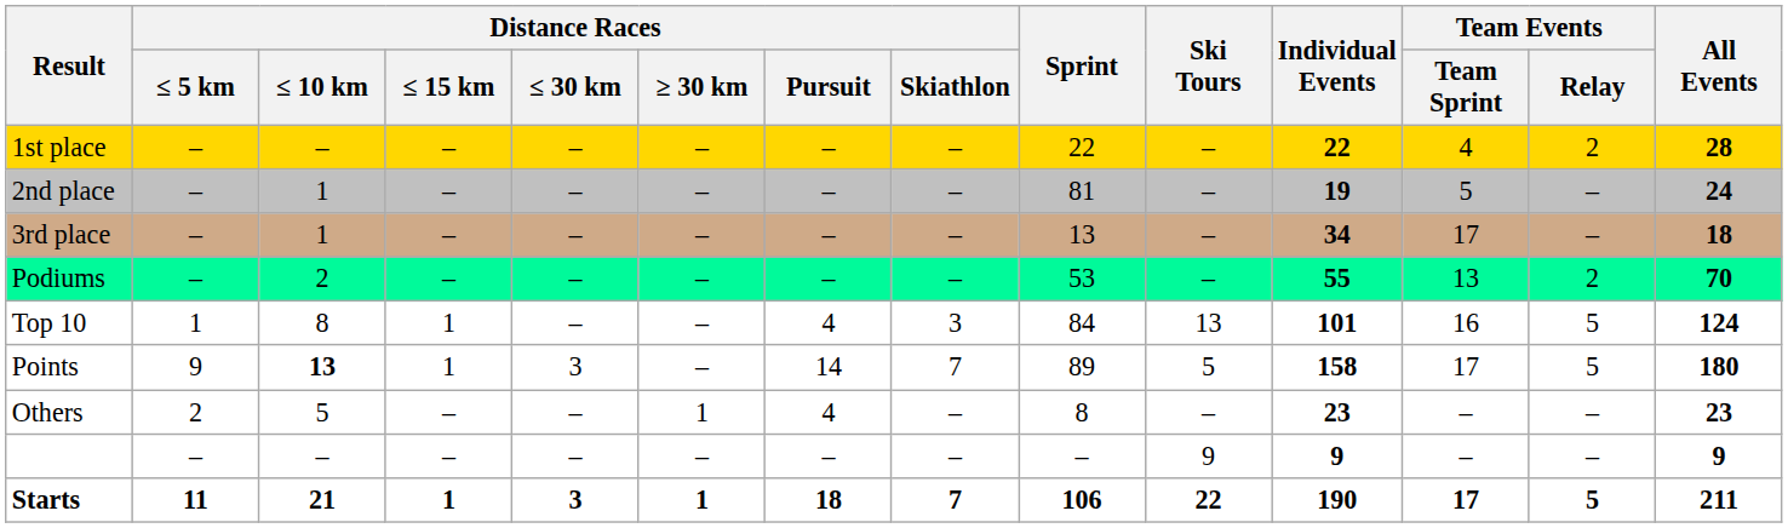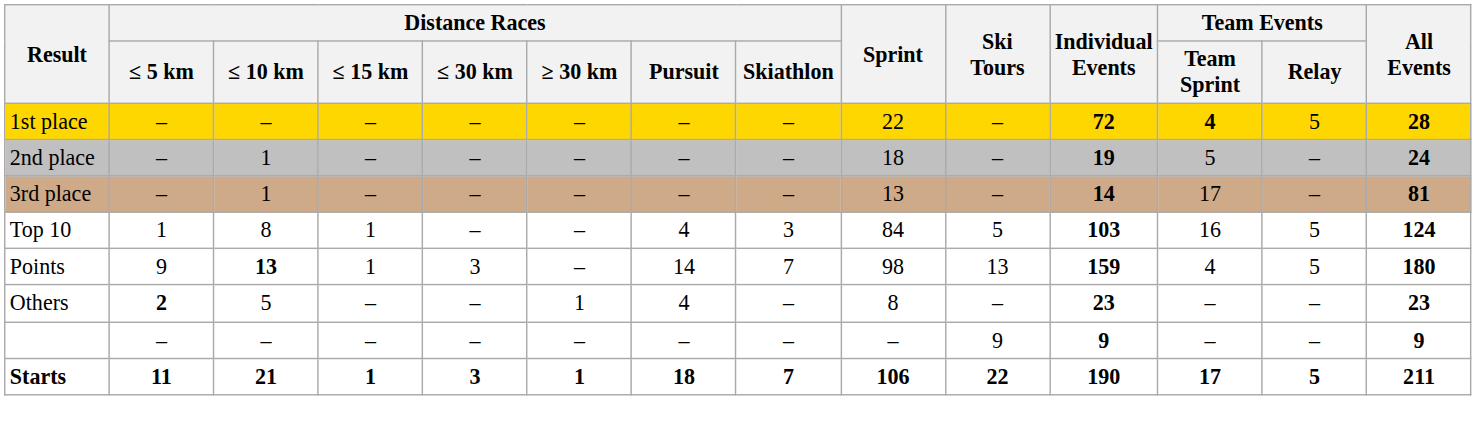1st place | Individual Events: 22 -> 72
1st place | Team Events / Team Sprint: normal -> bold
1st place | Team Events / Relay: 2 -> 5
2nd place | Sprint: 81 -> 18
3rd place | Individual Events: 34 -> 14
3rd place | All Events: 18 -> 81
- row: Podiums | – | 2 | – | – | – | – | – | 53 | – | 55 | 13 | 2 | 70
Top 10 | Ski Tours: 13 -> 5
Top 10 | Individual Events: 101 -> 103
Points | Sprint: 89 -> 98
Points | Ski Tours: 5 -> 13
Points | Individual Events: 158 -> 159
Points | Team Events / Team Sprint: 17 -> 4
Others | Distance Races / ≤ 5 km: normal -> bold
